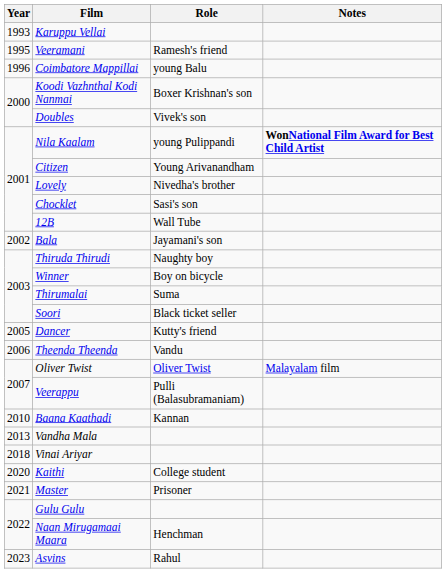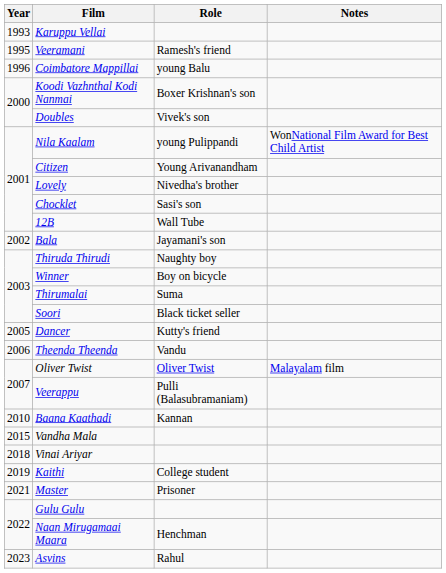Nila Kaalam | Notes: bold -> normal
Vandha Mala | Year: 2013 -> 2015
Kaithi | Year: 2020 -> 2019
